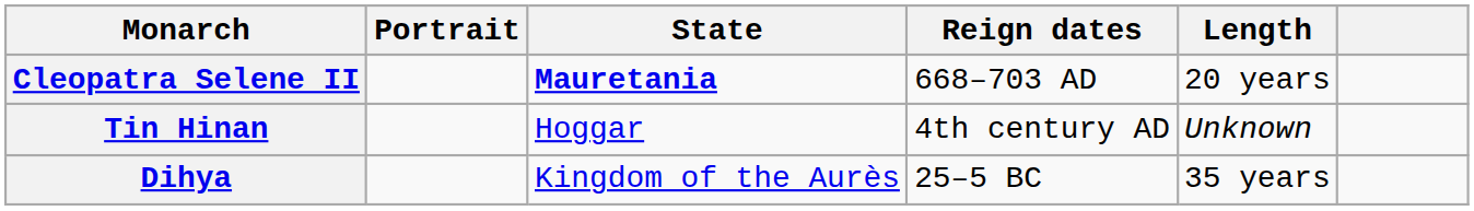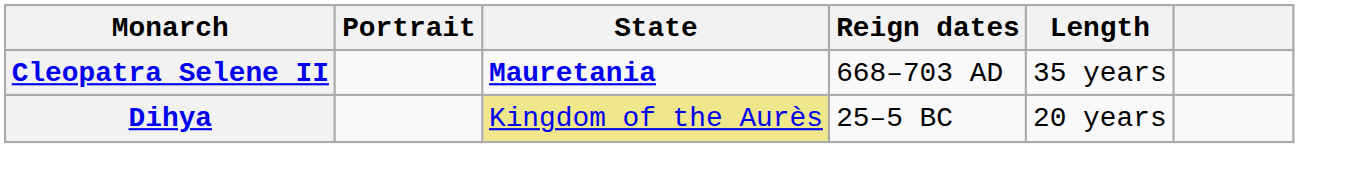Cleopatra Selene II | Length: 20 years -> 35 years
- row: Tin Hinan | Hoggar | 4th century AD | Unknown
Dihya | State: no background -> khaki background
Dihya | Length: 35 years -> 20 years
